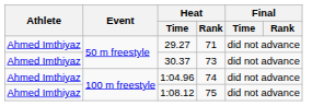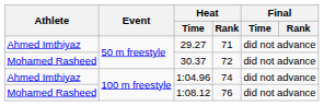30.37 | Athlete: Ahmed Imthiyaz -> Mohamed Rasheed
30.37 | Heat / Rank: 73 -> 72
1:08.12 | Athlete: Ahmed Imthiyaz -> Mohamed Rasheed
1:08.12 | Heat / Rank: 75 -> 76
